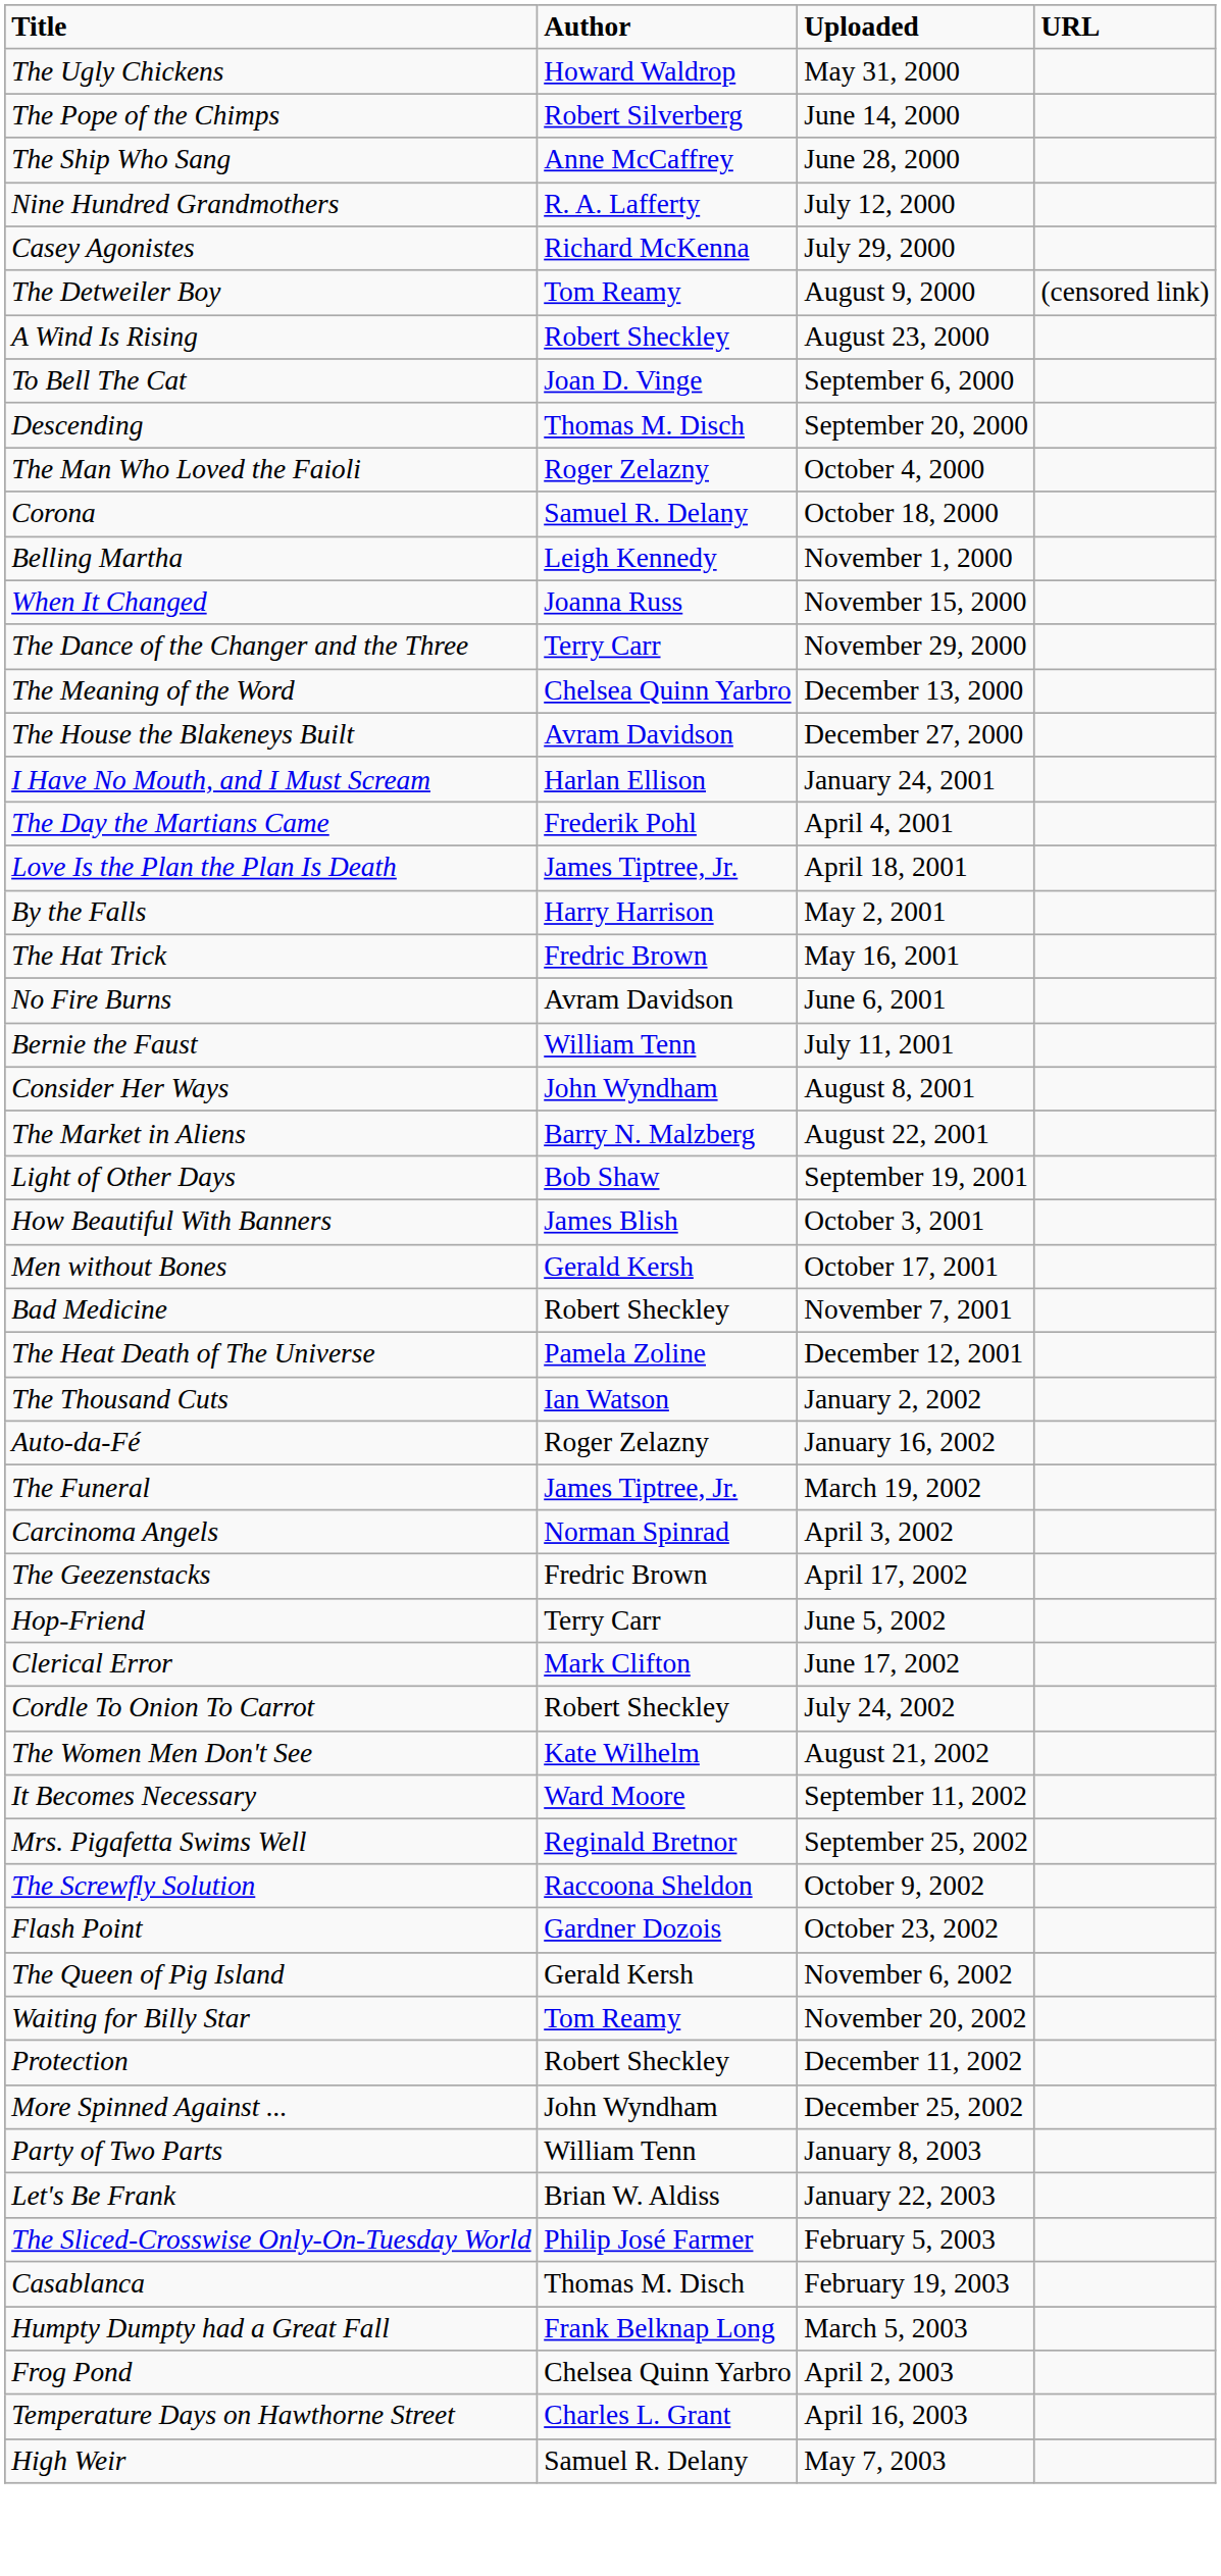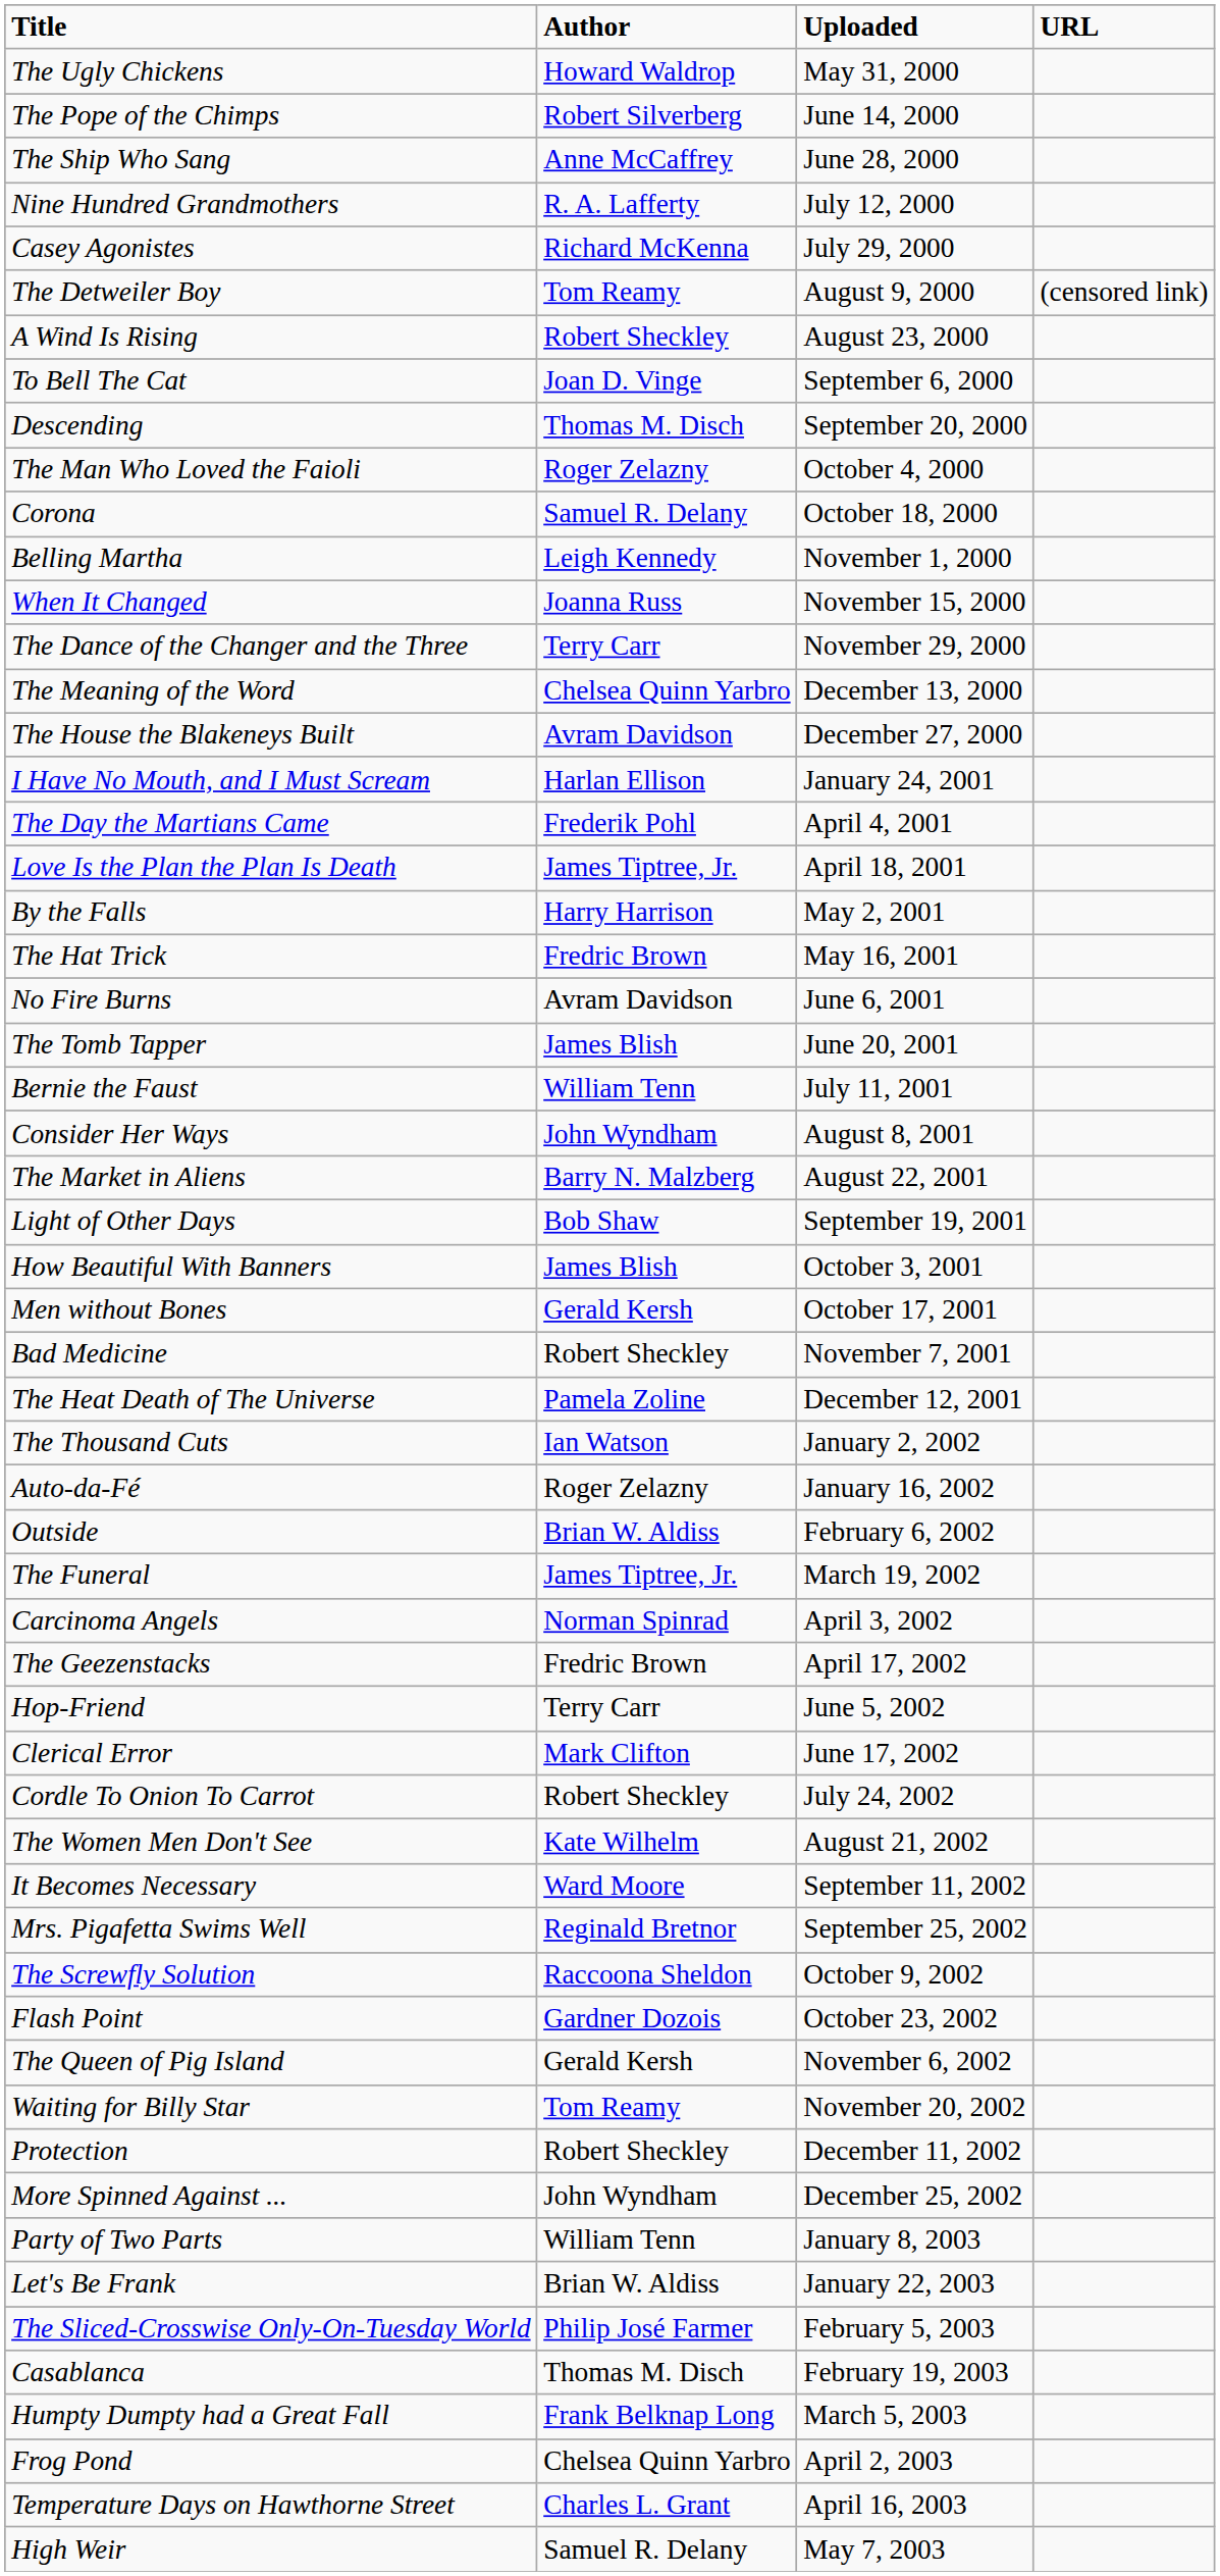+ row: The Tomb Tapper | James Blish | June 20, 2001
+ row: Outside | Brian W. Aldiss | February 6, 2002
